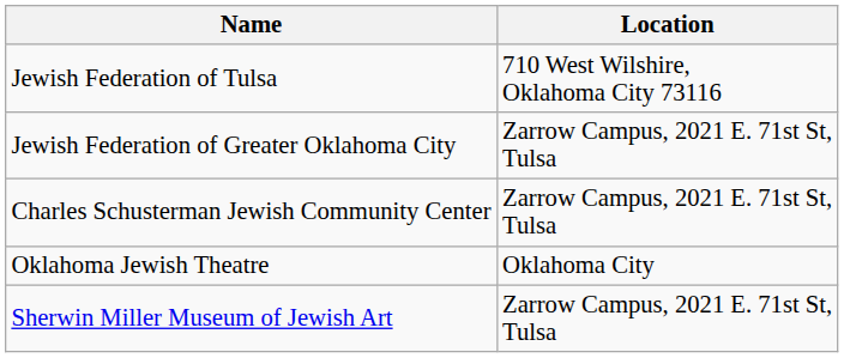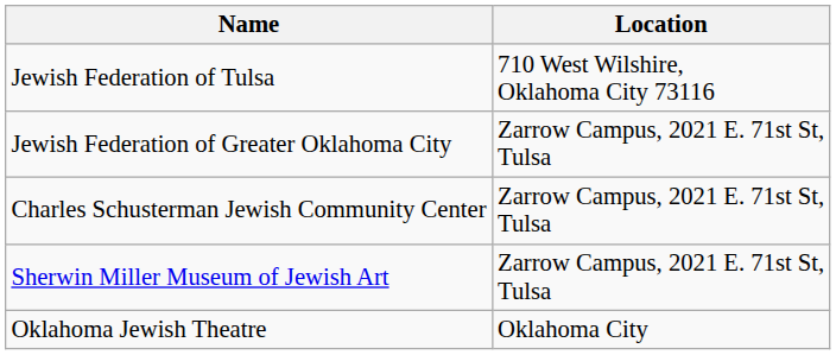rows swapped: Sherwin Miller Museum of Jewish Art <-> Oklahoma Jewish Theatre
